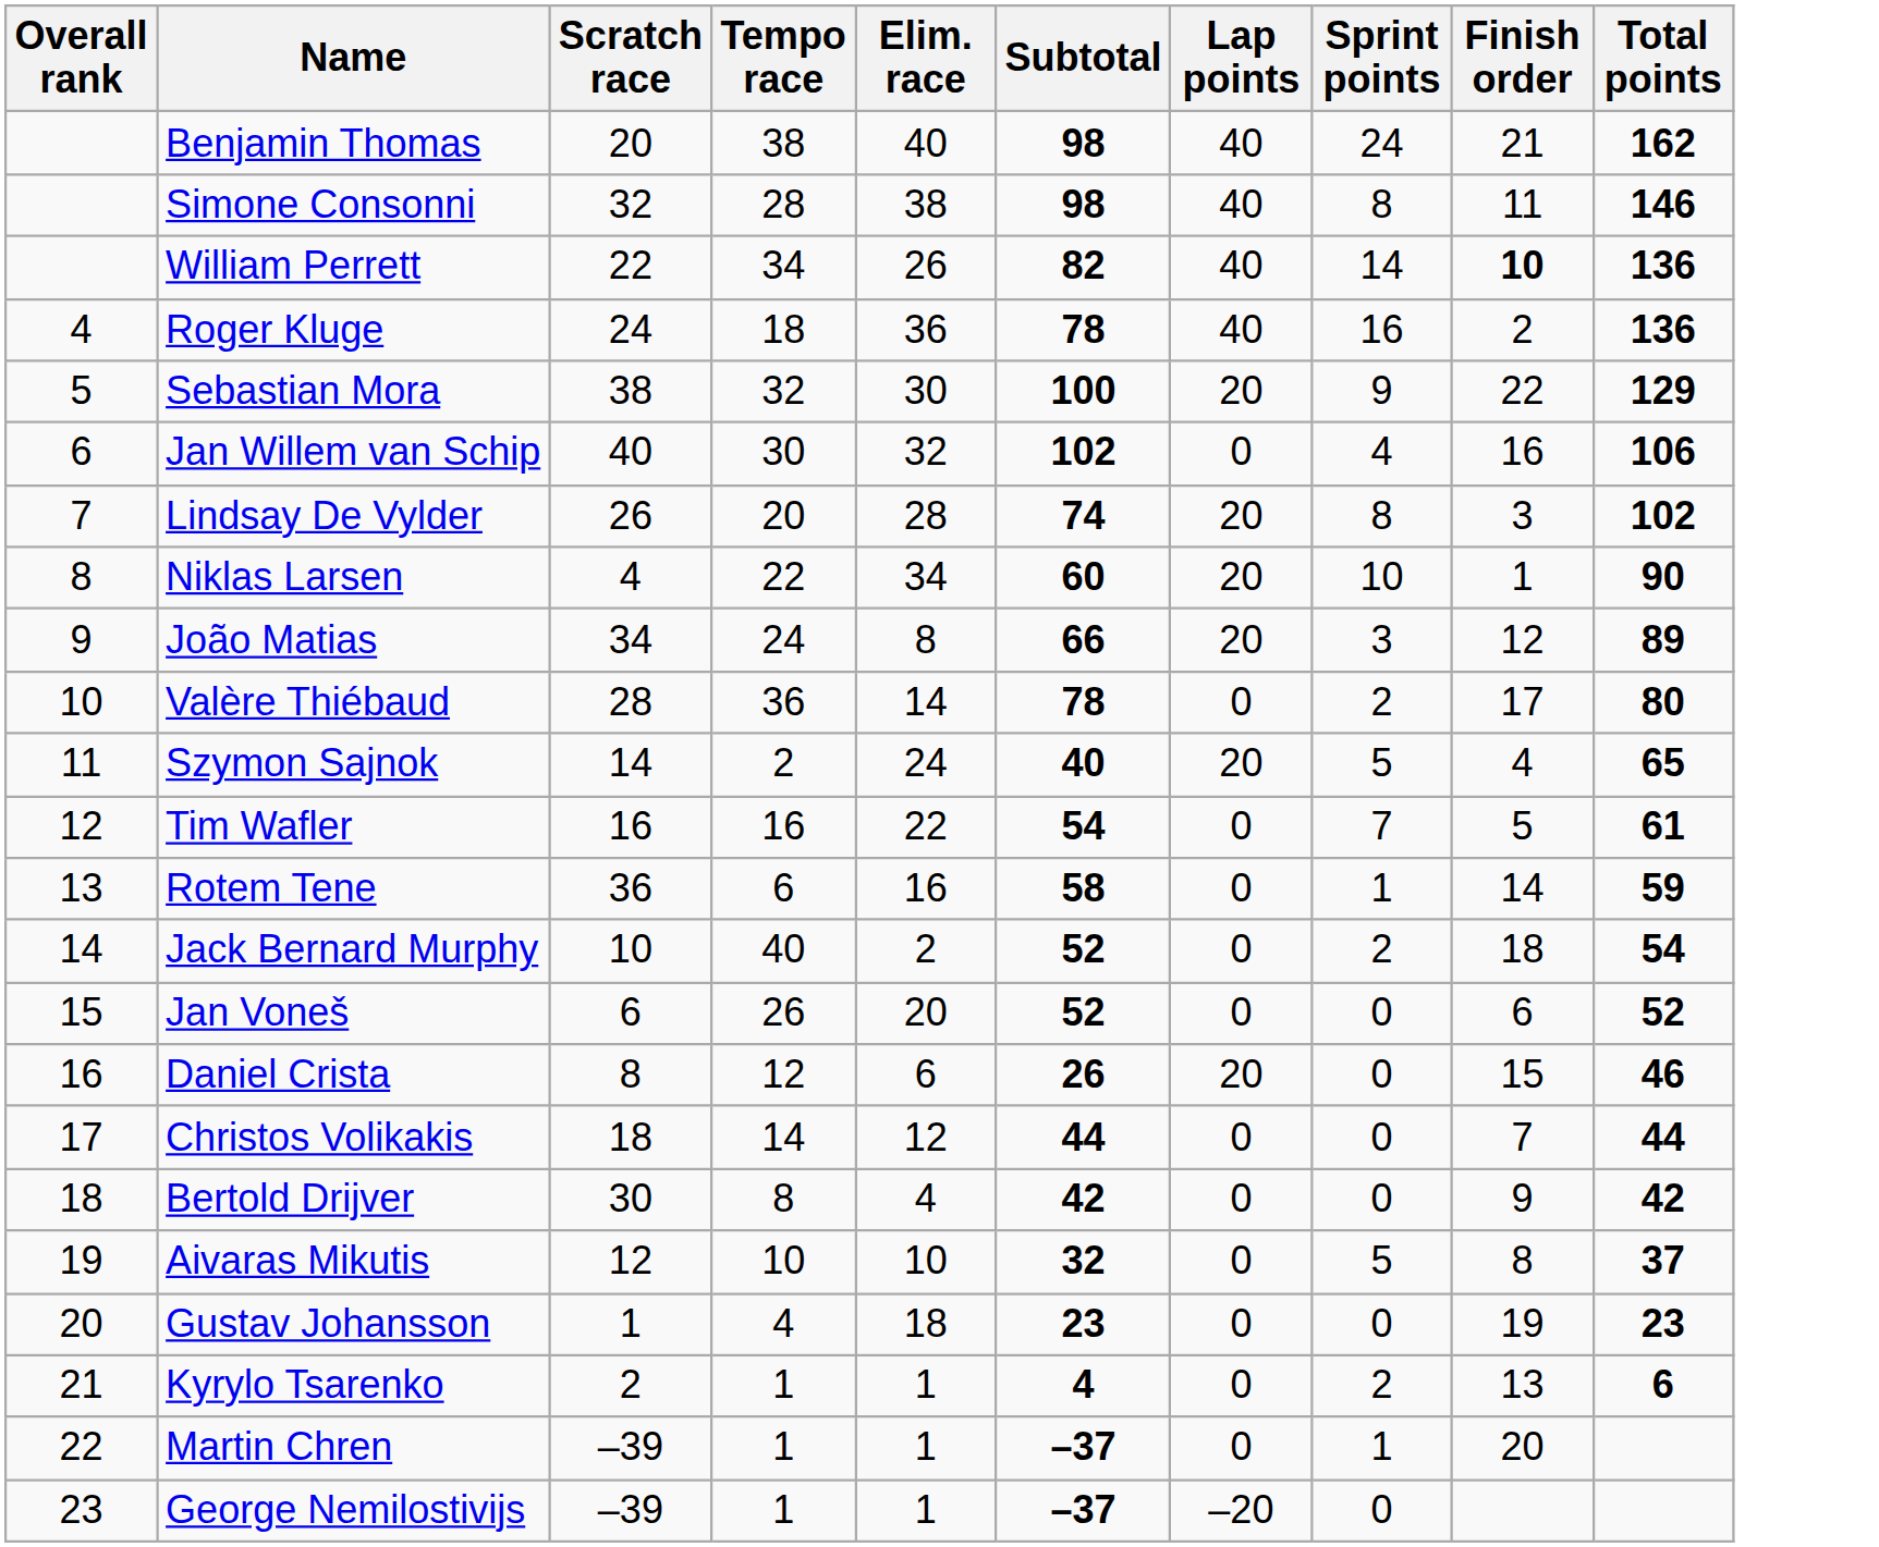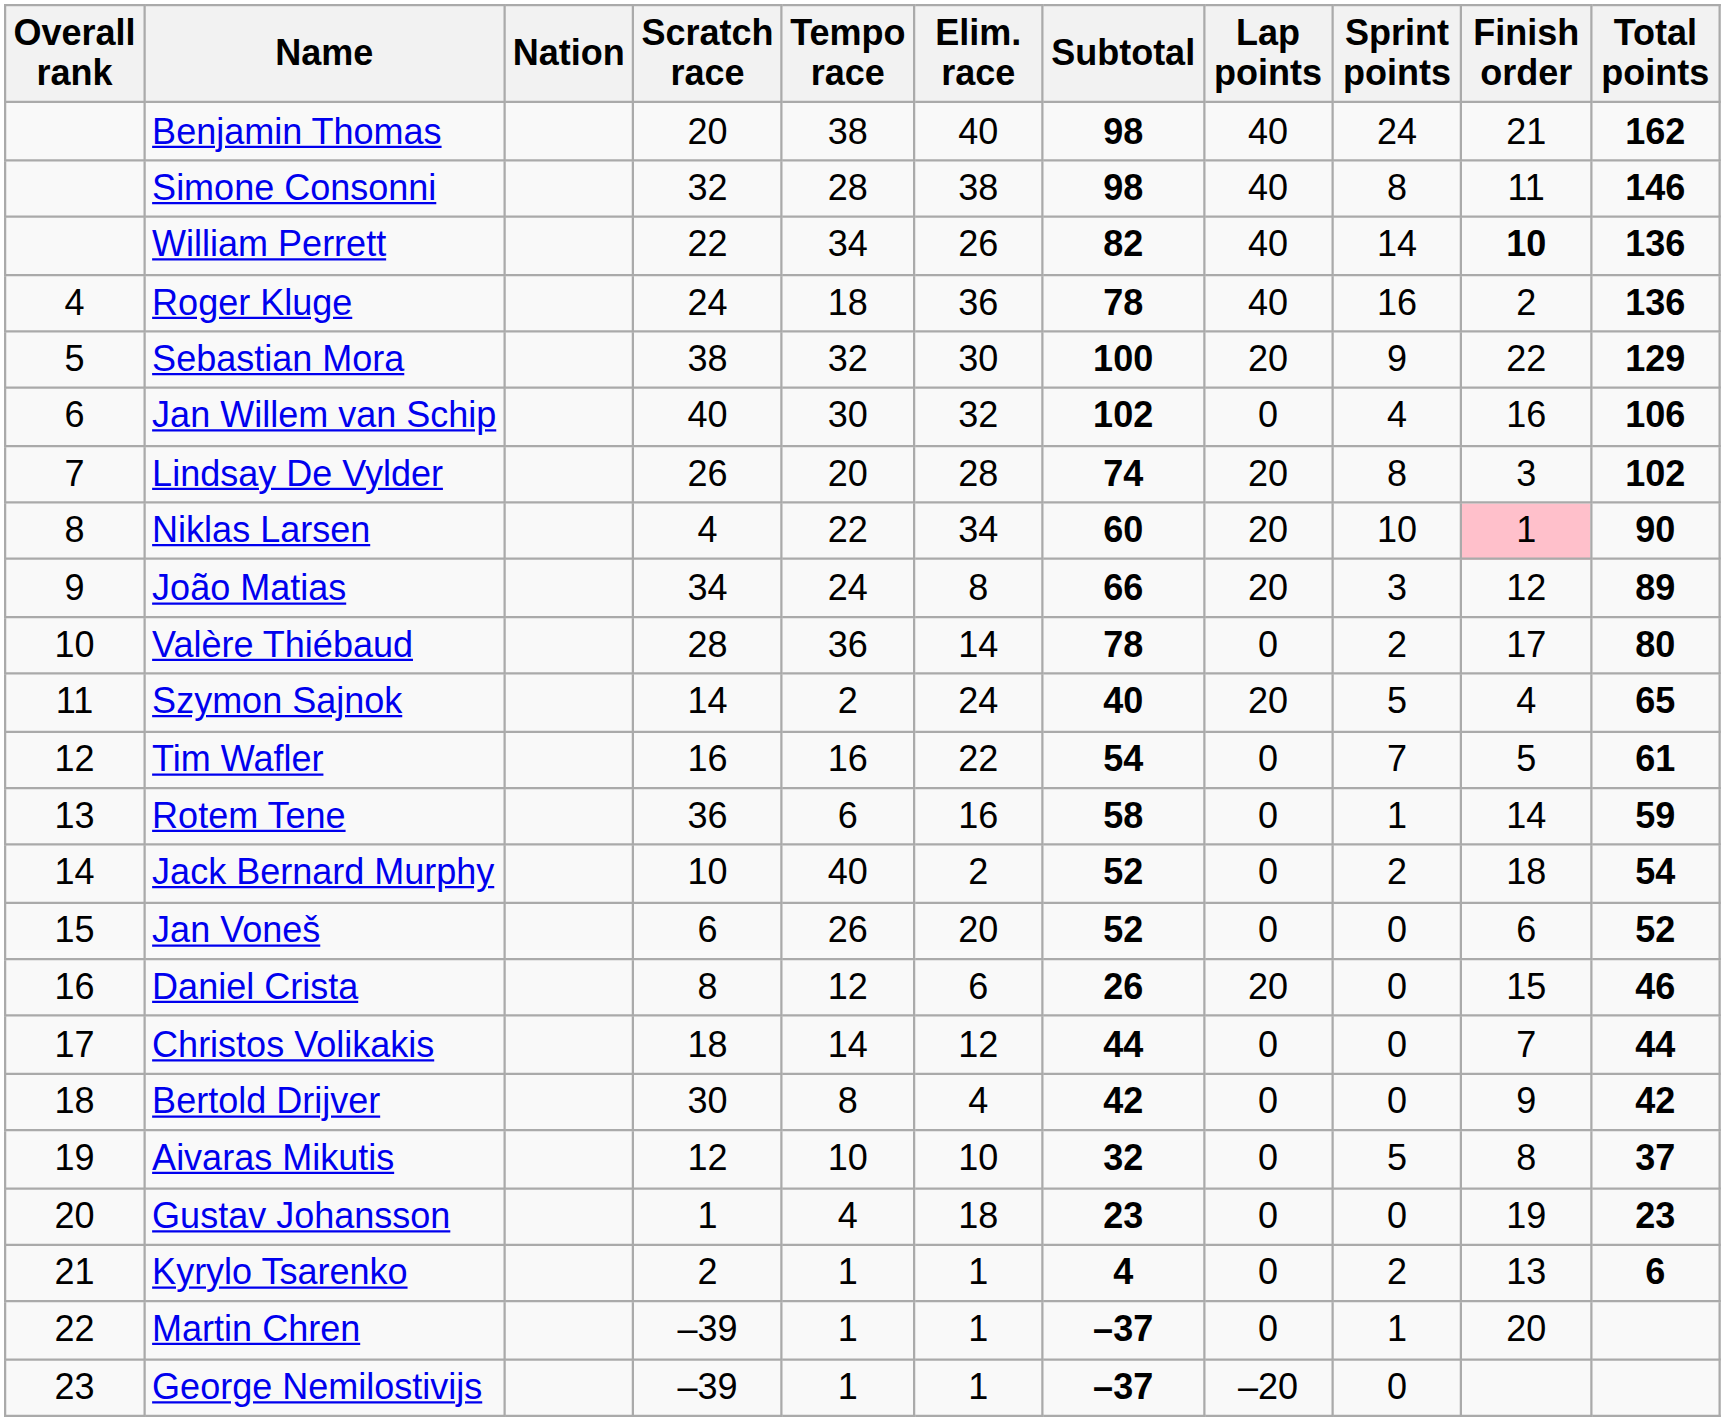+ column: Nation
Niklas Larsen | Finish order: no background -> pink background
